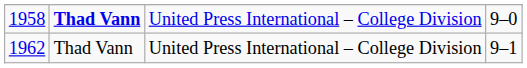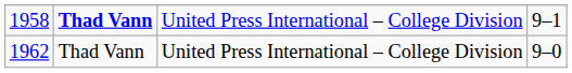1958 | column 4: 9–0 -> 9–1
1962 | column 4: 9–1 -> 9–0
